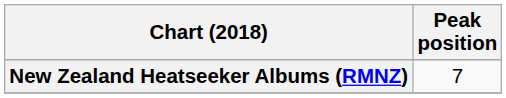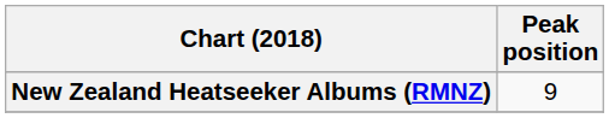New Zealand Heatseeker Albums (RMNZ) | Peak position: 7 -> 9
